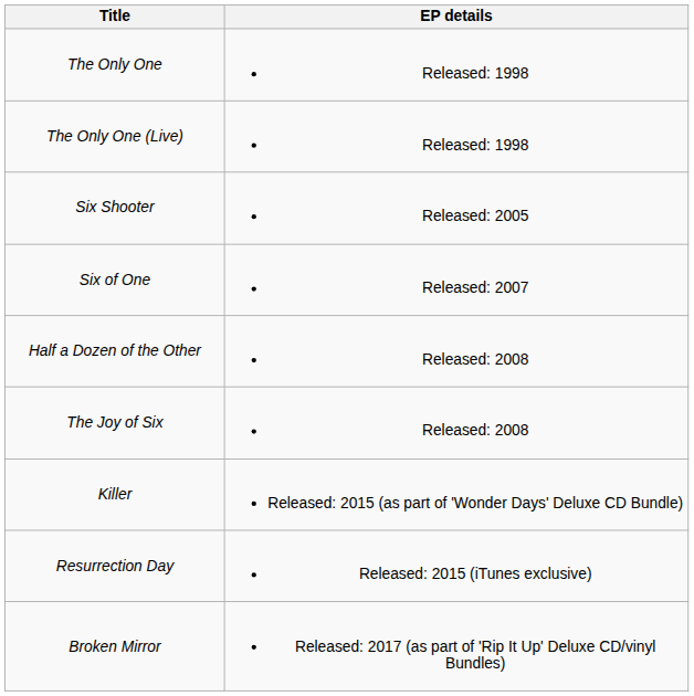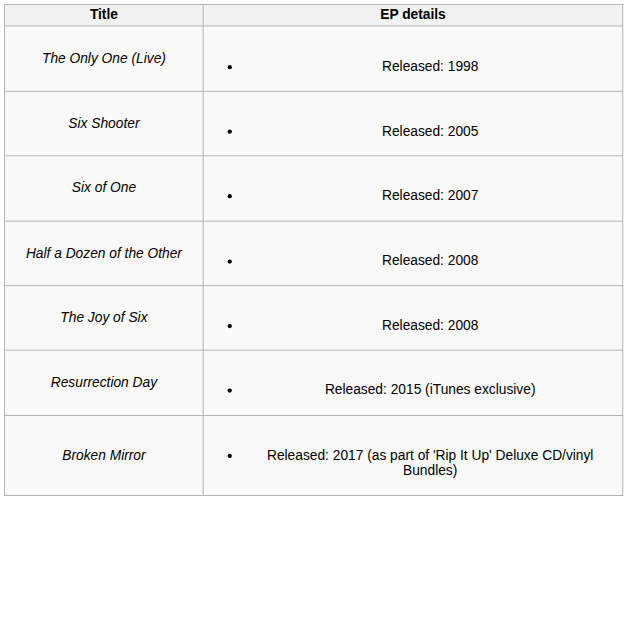- row: The Only One | Released: 1998
- row: Killer | Released: 2015 (as part of 'Wonder Days' Deluxe CD Bundle)
